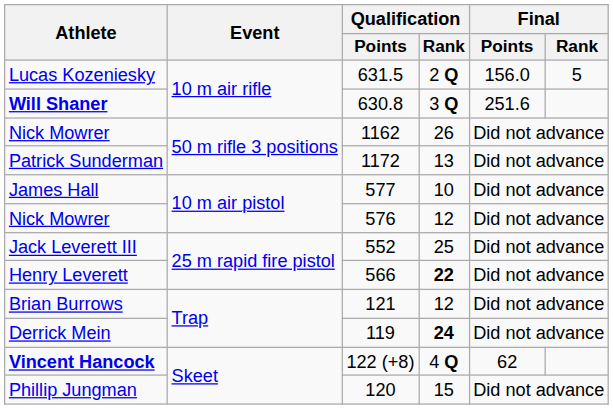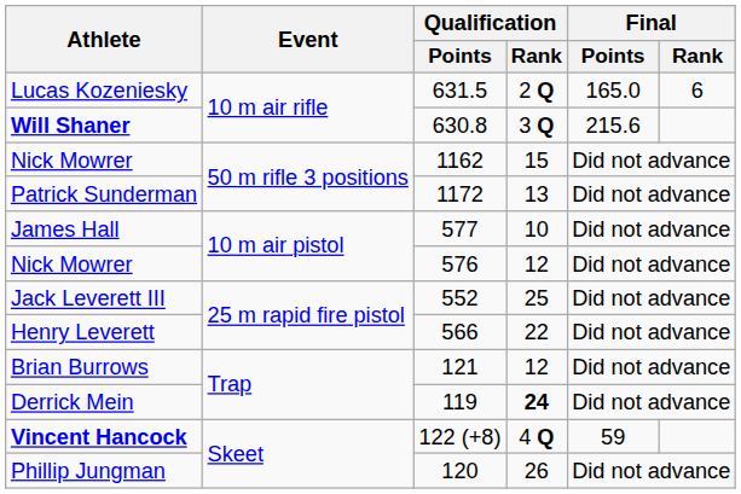Lucas Kozeniesky | Final / Points: 156.0 -> 165.0
Lucas Kozeniesky | Final / Rank: 5 -> 6
Will Shaner | Final / Points: 251.6 -> 215.6
Nick Mowrer / 1162 | Qualification / Rank: 26 -> 15
Henry Leverett | Qualification / Rank: bold -> normal
Vincent Hancock | Final / Points: 62 -> 59
Phillip Jungman | Qualification / Rank: 15 -> 26
